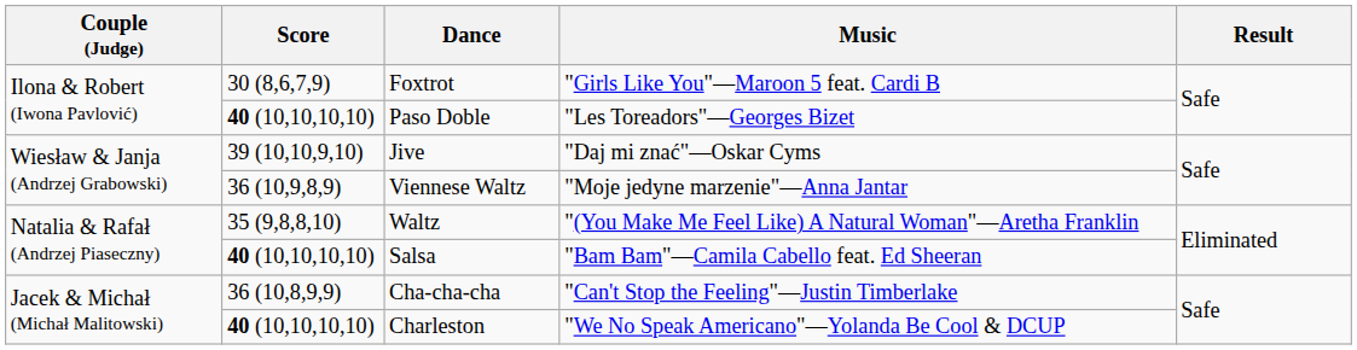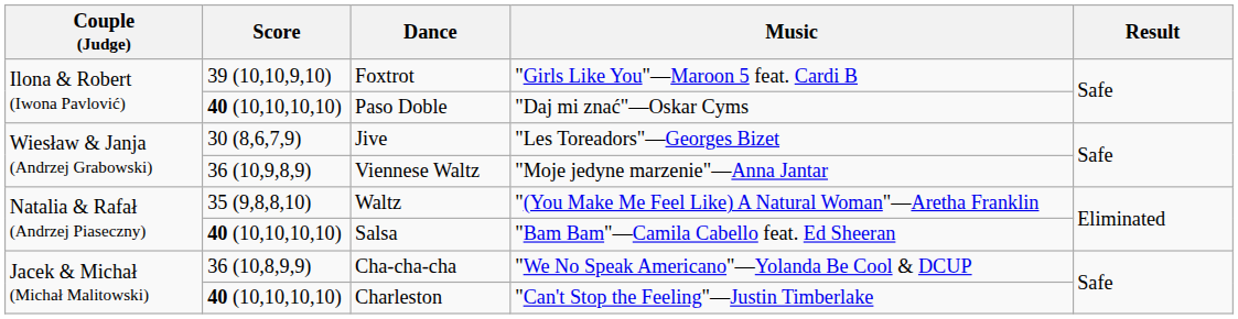Foxtrot | Score: 30 (8,6,7,9) -> 39 (10,10,9,10)
Paso Doble | Music: "Les Toreadors"—Georges Bizet -> "Daj mi znać"—Oskar Cyms
Jive | Score: 39 (10,10,9,10) -> 30 (8,6,7,9)
Jive | Music: "Daj mi znać"—Oskar Cyms -> "Les Toreadors"—Georges Bizet
Cha-cha-cha | Music: "Can't Stop the Feeling"—Justin Timberlake -> "We No Speak Americano"—Yolanda Be Cool & DCUP
Charleston | Music: "We No Speak Americano"—Yolanda Be Cool & DCUP -> "Can't Stop the Feeling"—Justin Timberlake
